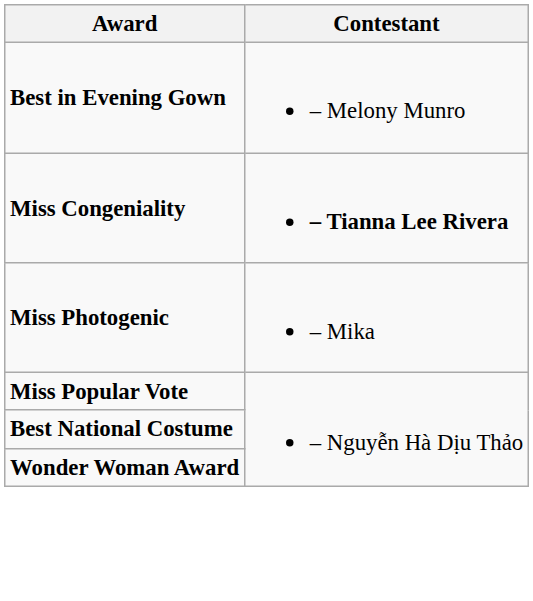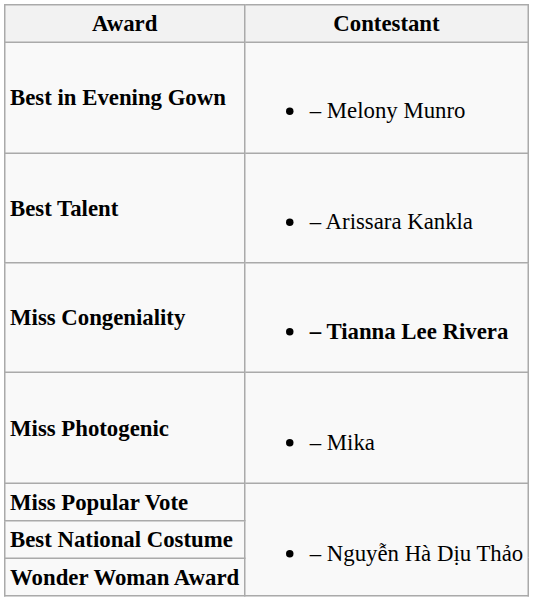+ row: Best Talent | – Arissara Kankla
